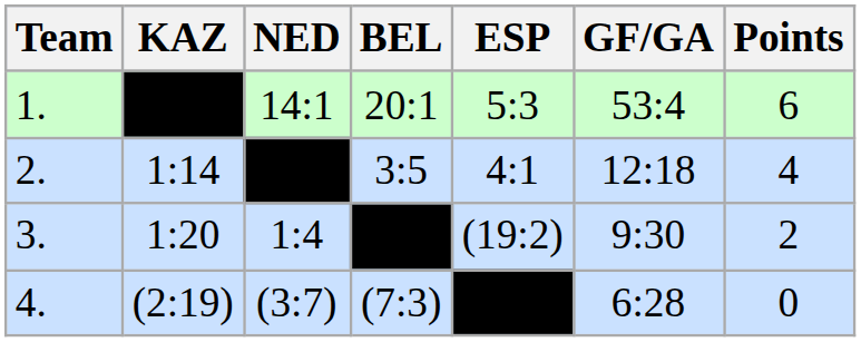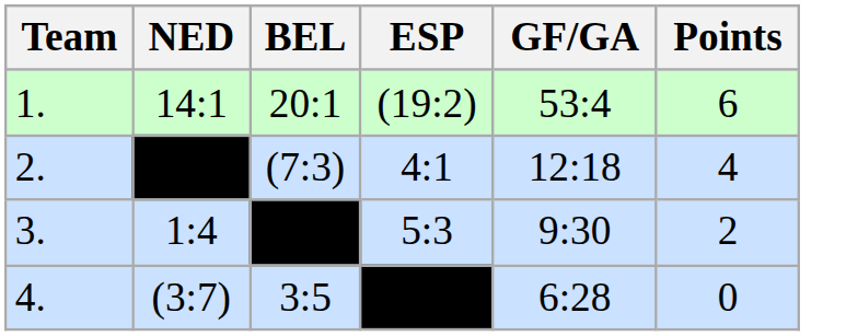- column: KAZ | 1:14 | 1:20 | (2:19)
1. | ESP: 5:3 -> (19:2)
2. | BEL: 3:5 -> (7:3)
3. | ESP: (19:2) -> 5:3
4. | BEL: (7:3) -> 3:5
